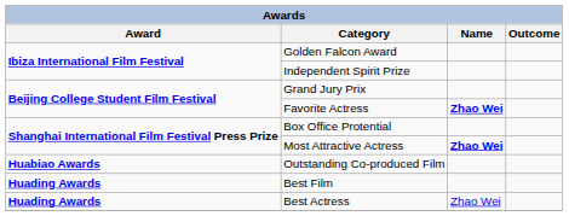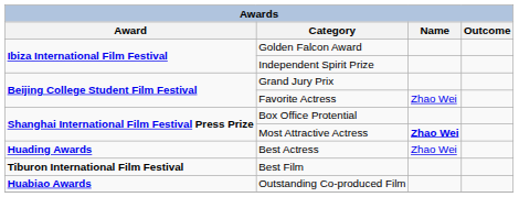Favorite Actress | Name: bold -> normal
rows swapped: Outstanding Co-produced Film <-> Best Actress
Best Film | Award: Huading Awards -> Tiburon International Film Festival
